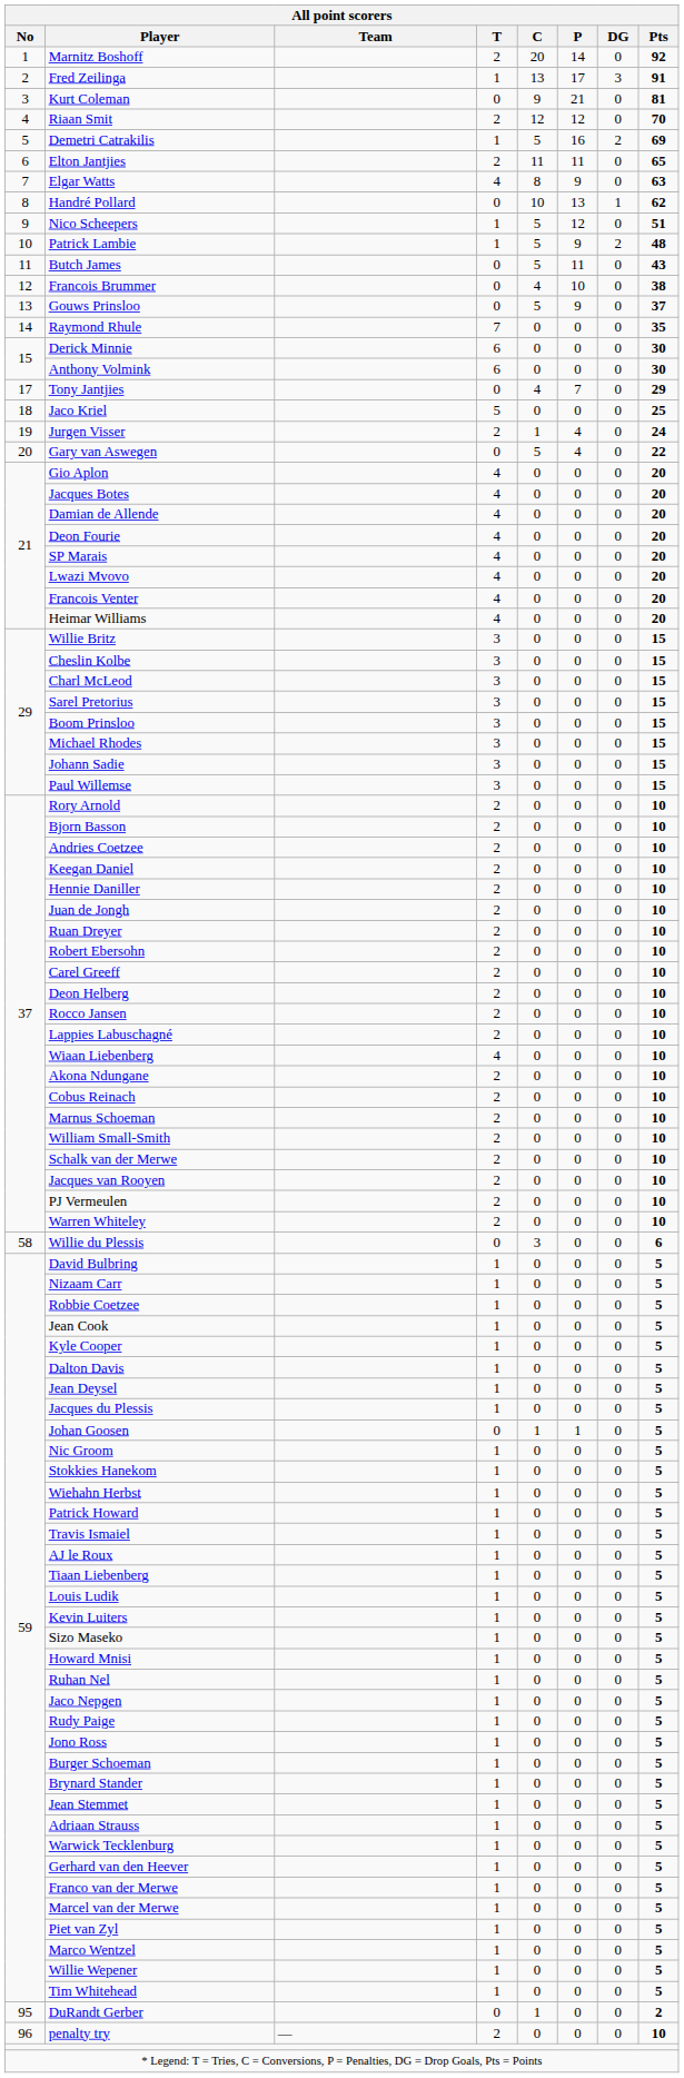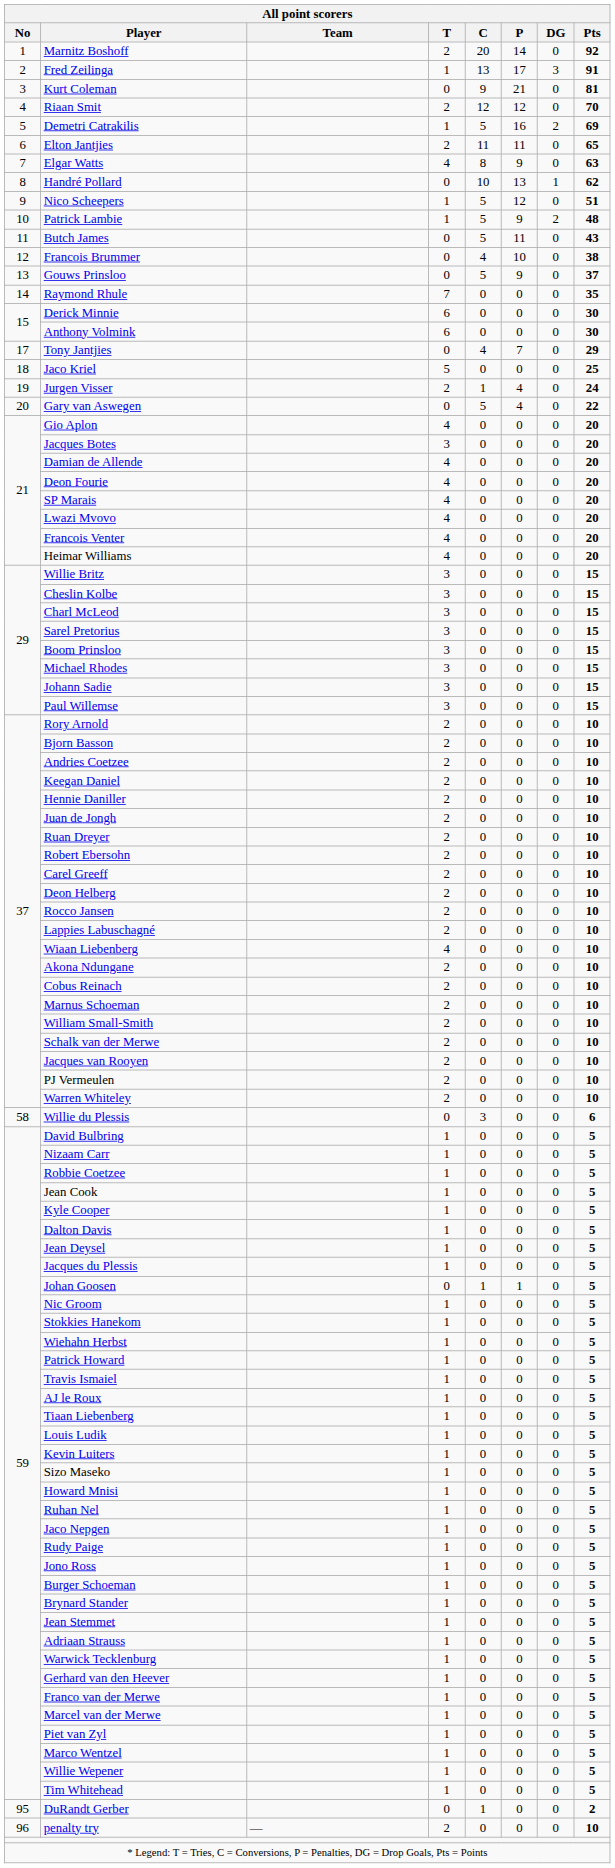Jacques Botes | T: 4 -> 3
